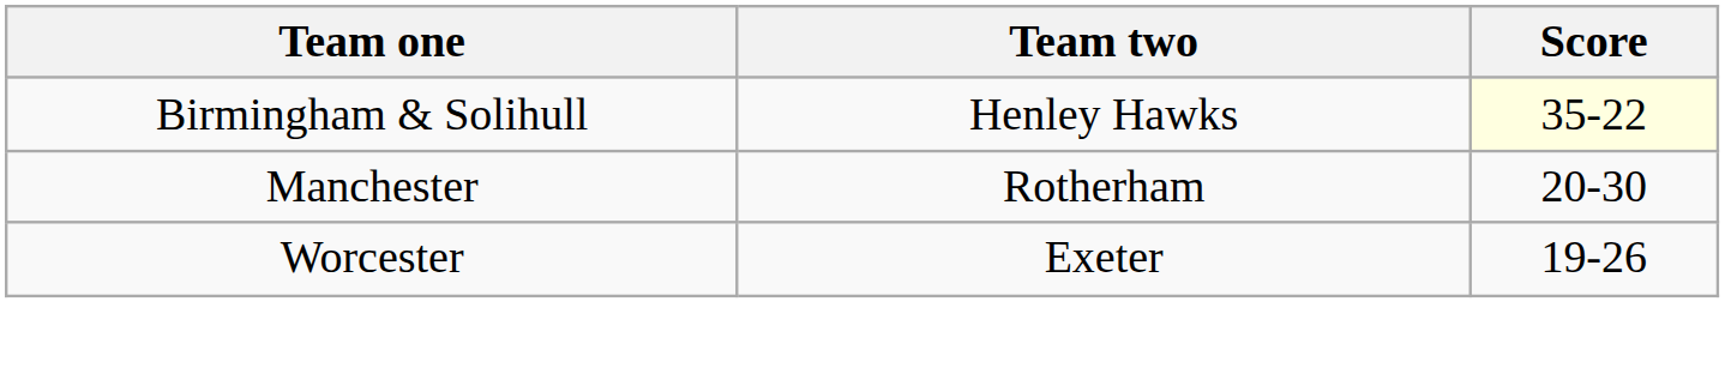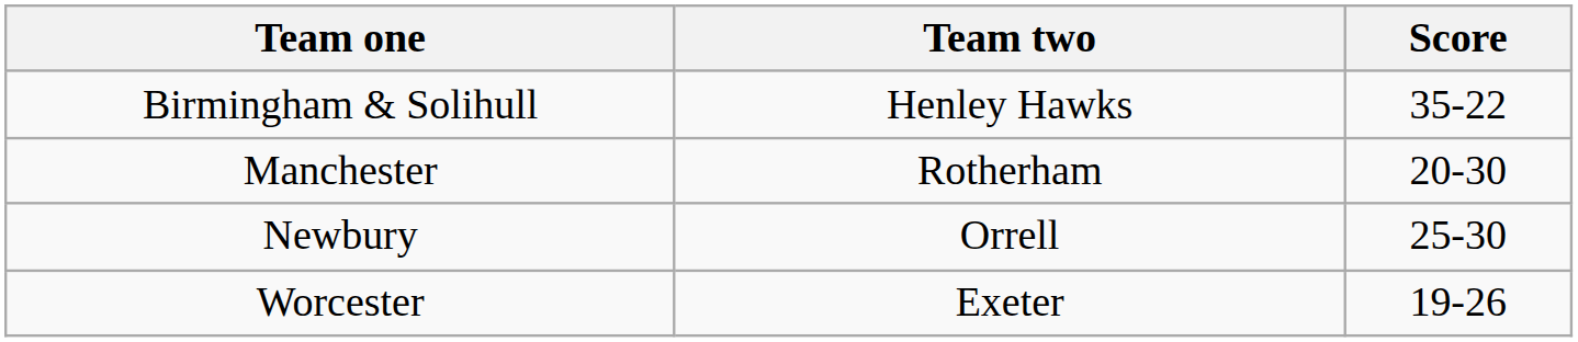Birmingham & Solihull | Score: lightyellow background -> no background
+ row: Newbury | Orrell | 25-30
